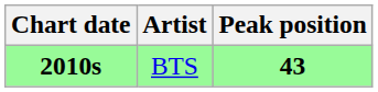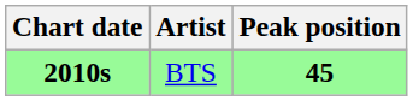BTS | Peak position: 43 -> 45
